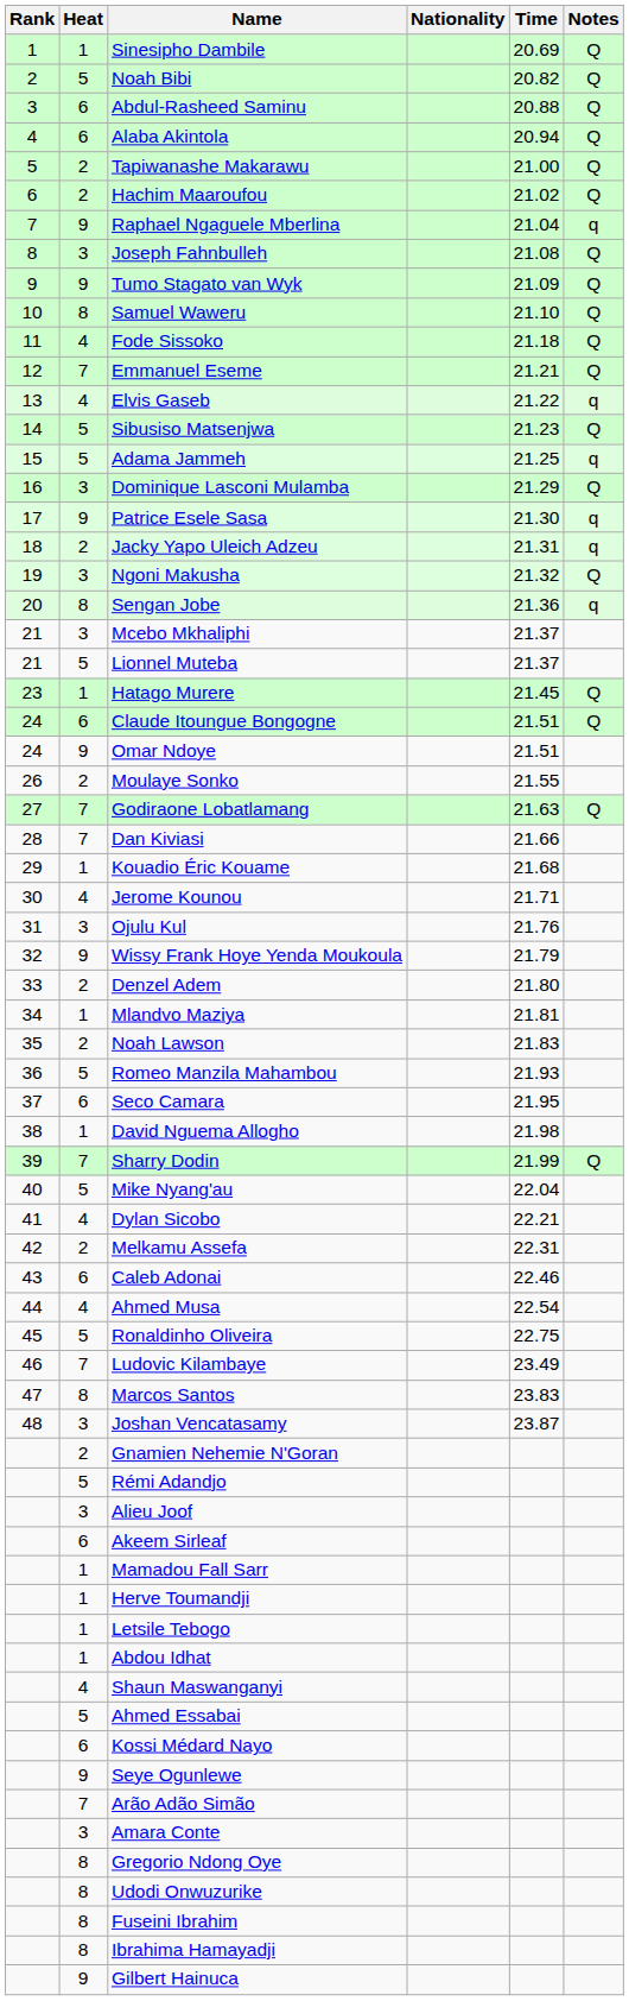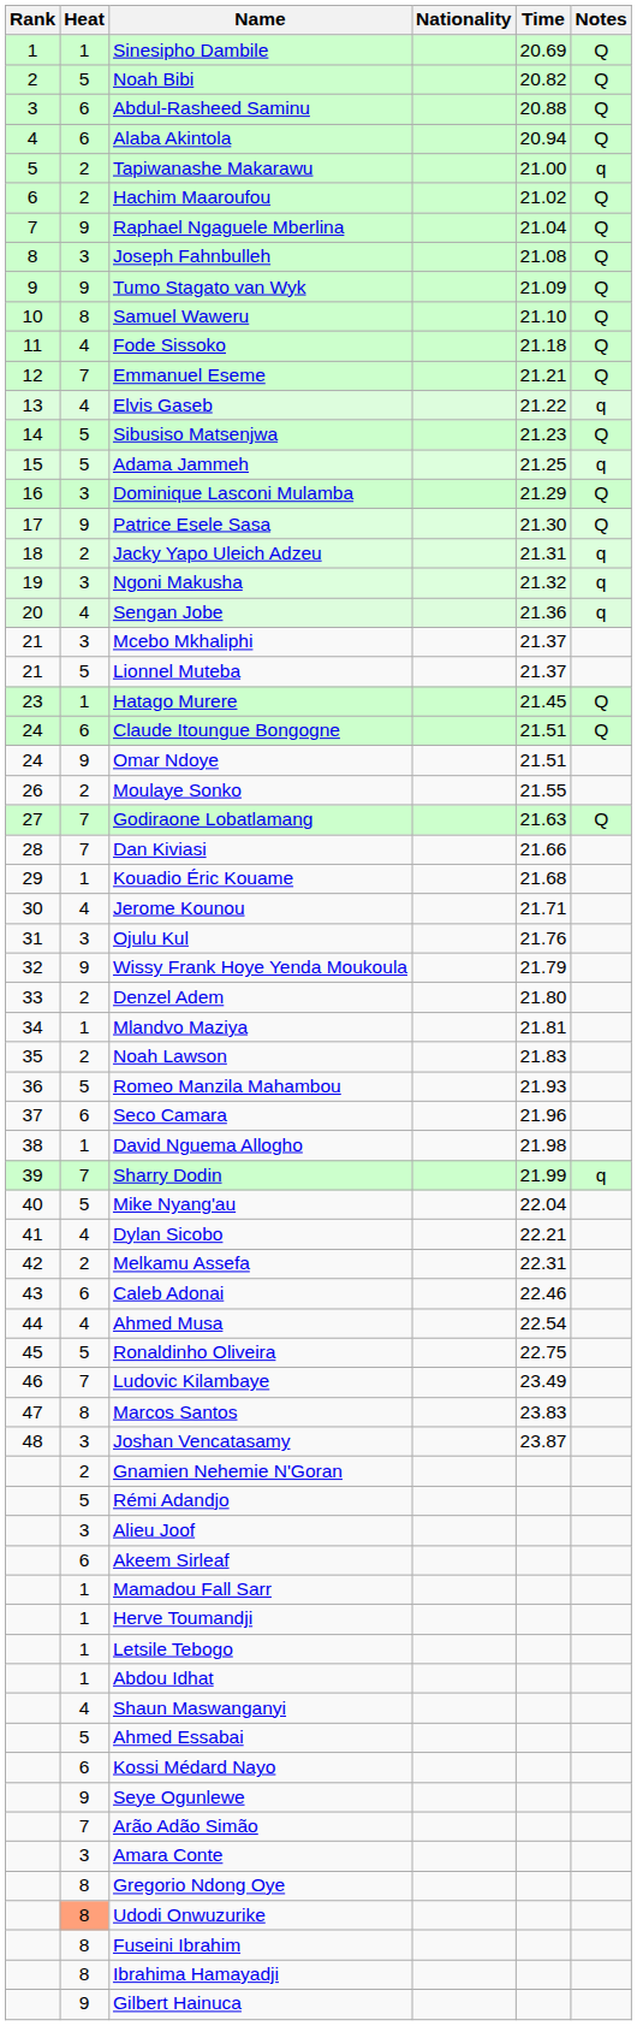Tapiwanashe Makarawu | Notes: Q -> q
Raphael Ngaguele Mberlina | Notes: q -> Q
Patrice Esele Sasa | Notes: q -> Q
Ngoni Makusha | Notes: Q -> q
Sengan Jobe | Heat: 8 -> 4
Seco Camara | Time: 21.95 -> 21.96
Sharry Dodin | Notes: Q -> q
Udodi Onwuzurike | Heat: no background -> lightsalmon background
